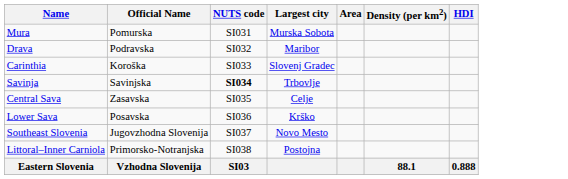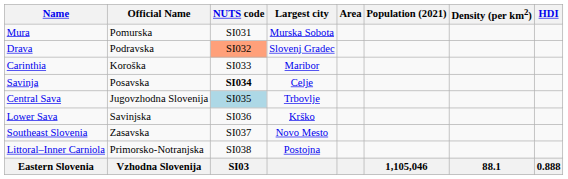+ column: Population (2021) | 1,105,046
Drava | NUTS code: no background -> lightsalmon background
Drava | Largest city: Maribor -> Slovenj Gradec
Carinthia | Largest city: Slovenj Gradec -> Maribor
Savinja | Official Name: Savinjska -> Posavska
Savinja | Largest city: Trbovlje -> Celje
Central Sava | Official Name: Zasavska -> Jugovzhodna Slovenija
Central Sava | NUTS code: no background -> lightblue background
Central Sava | Largest city: Celje -> Trbovlje
Lower Sava | Official Name: Posavska -> Savinjska
Southeast Slovenia | Official Name: Jugovzhodna Slovenija -> Zasavska
